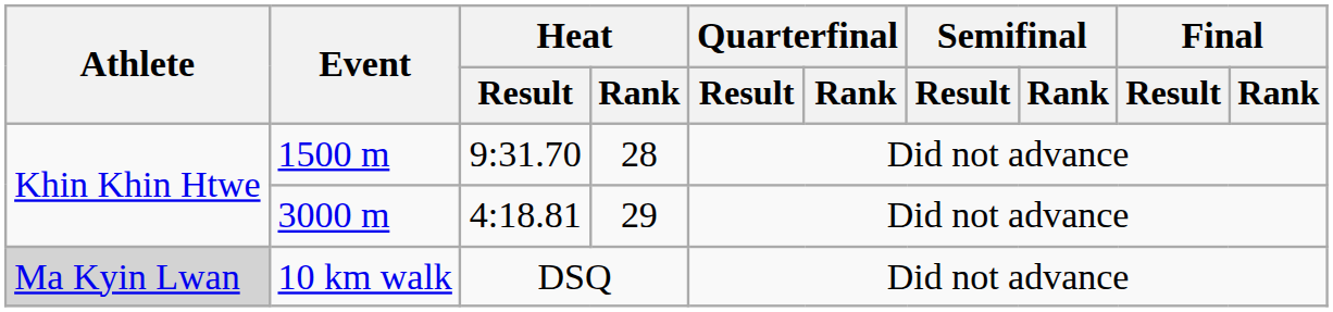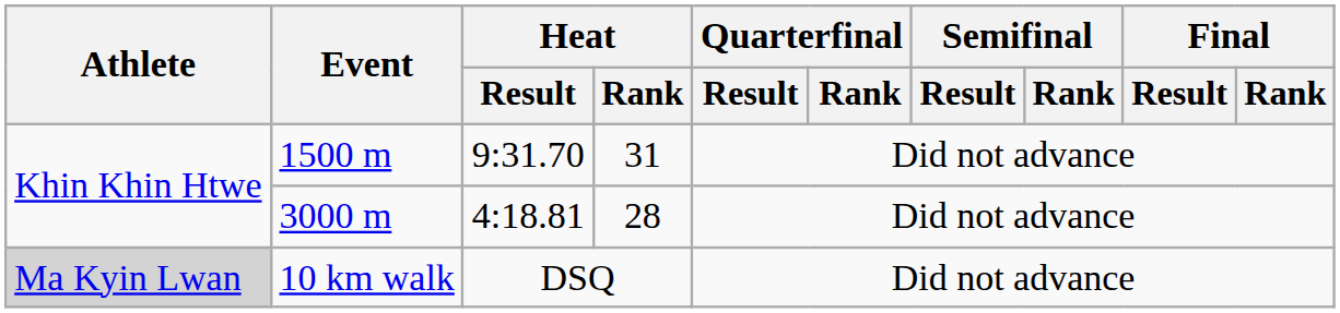1500 m | Heat / Rank: 28 -> 31
3000 m | Heat / Rank: 29 -> 28
